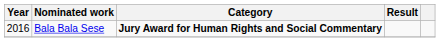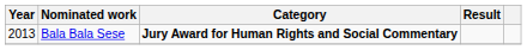Bala Bala Sese | Year: 2016 -> 2013
